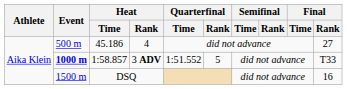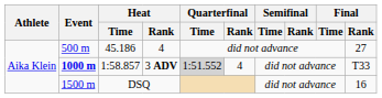3 ADV | Quarterfinal / Time: no background -> lightgrey background
3 ADV | Quarterfinal / Rank: 5 -> 4
